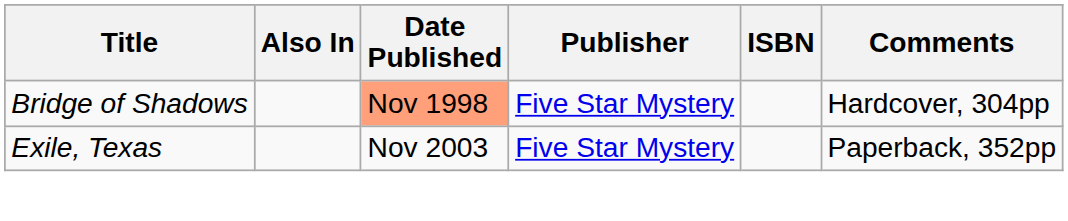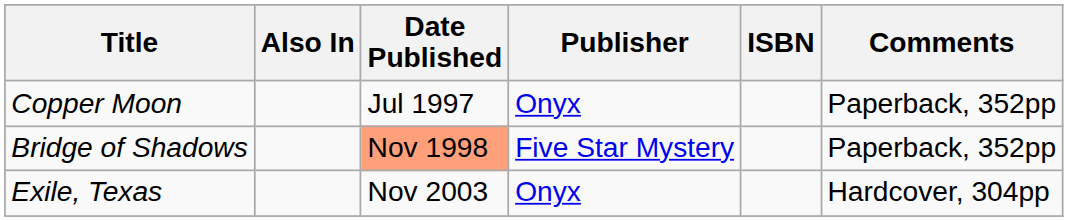+ row: Copper Moon | Jul 1997 | Onyx | Paperback, 352pp
Bridge of Shadows | Comments: Hardcover, 304pp -> Paperback, 352pp
Exile, Texas | Publisher: Five Star Mystery -> Onyx
Exile, Texas | Comments: Paperback, 352pp -> Hardcover, 304pp
